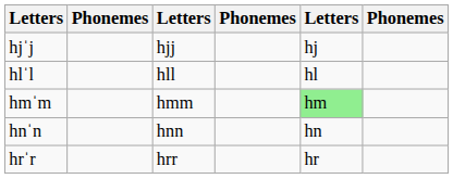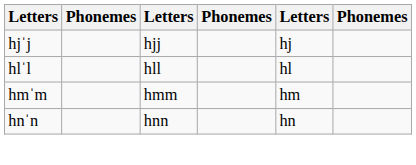hmˈm | column 5: lightgreen background -> no background
- row: hrˈr | hrr | hr
